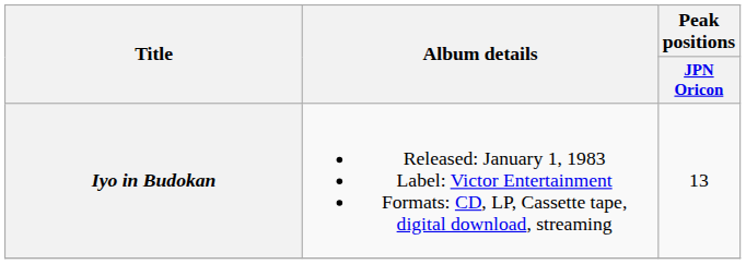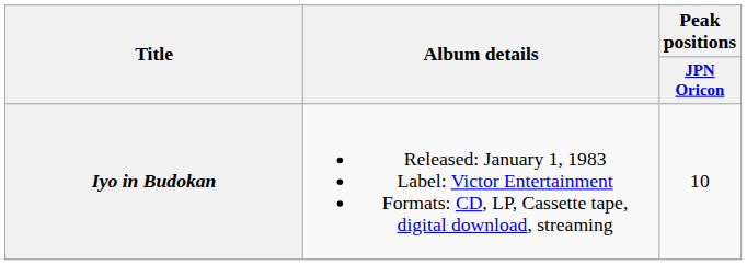Iyo in Budokan | Peak positions / JPN Oricon: 13 -> 10
